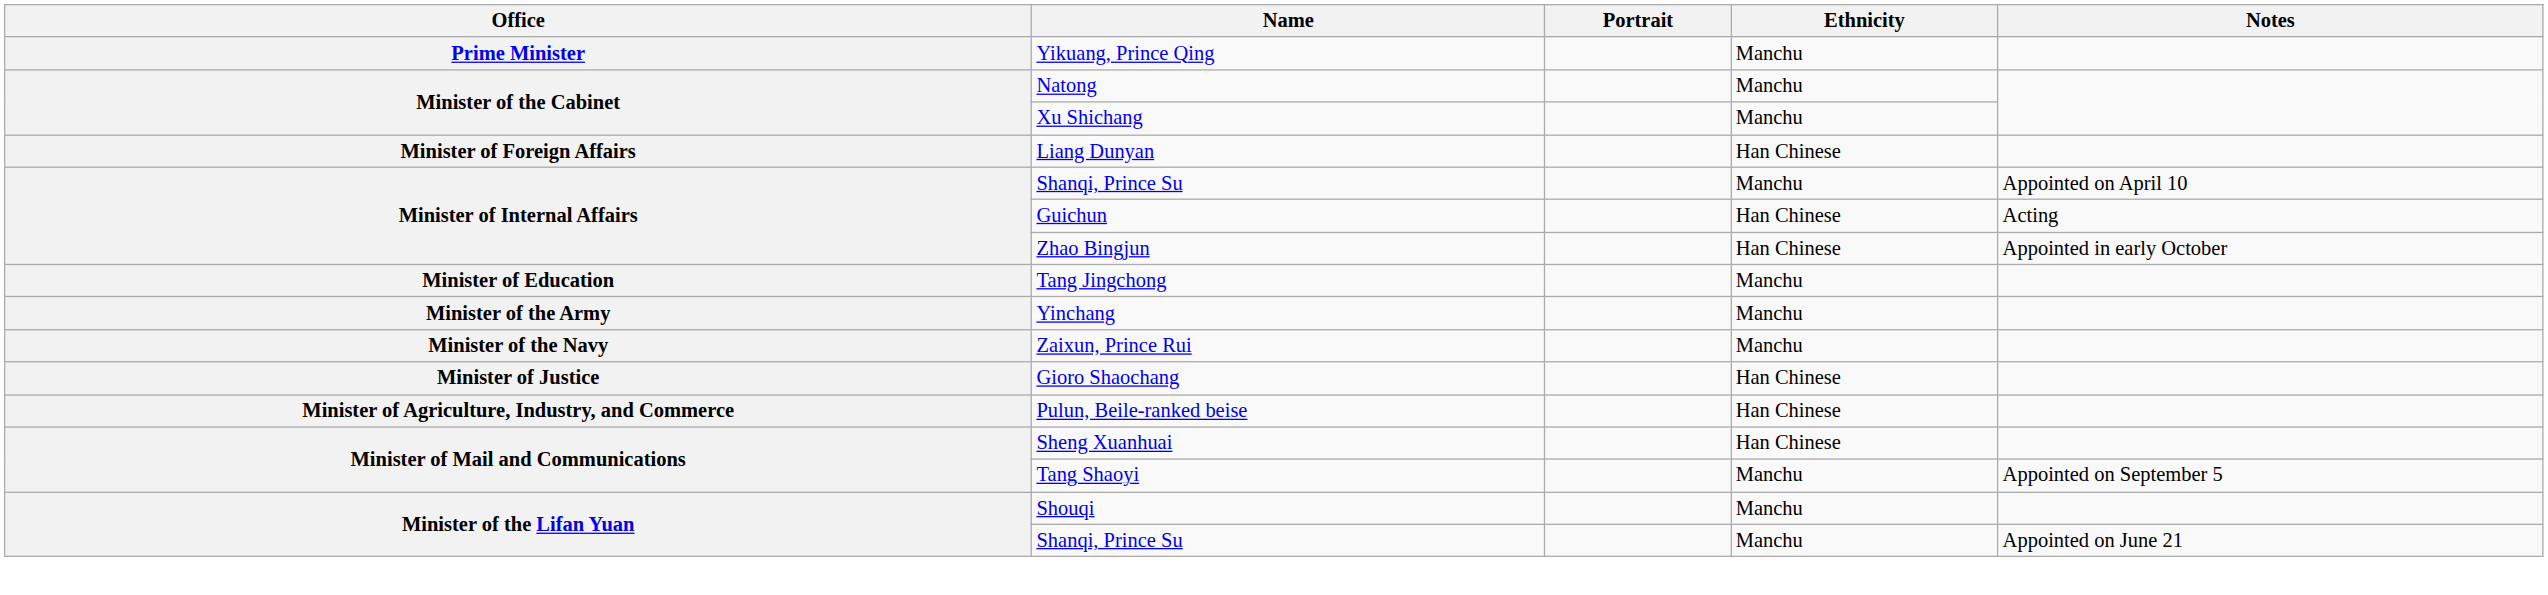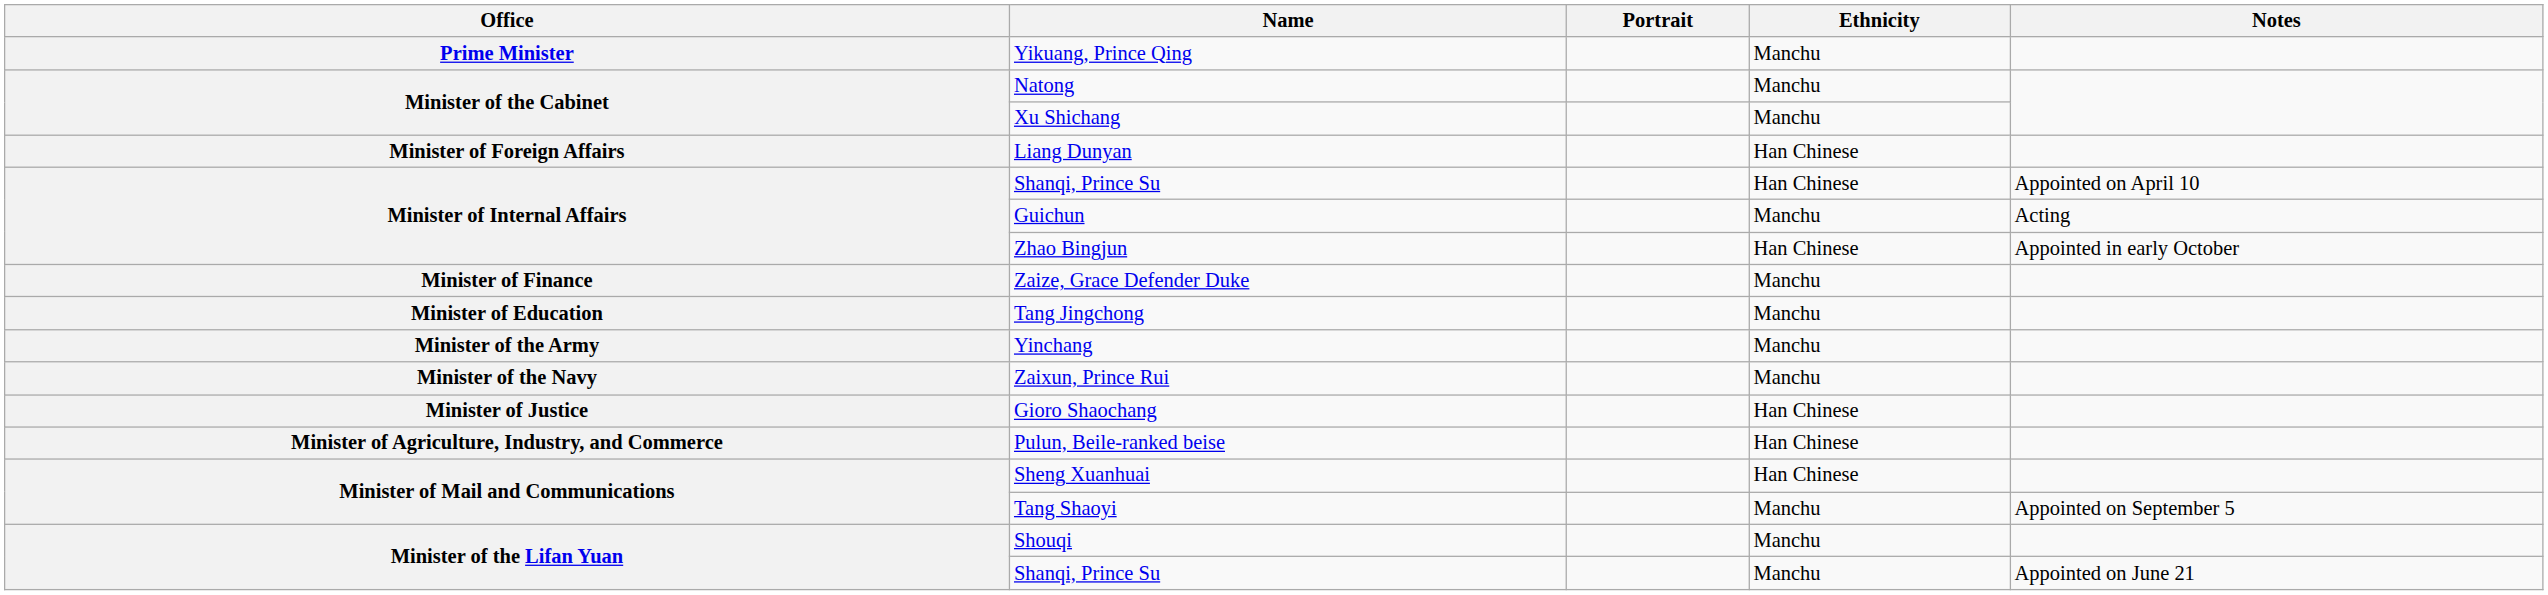Minister of Internal Affairs / Shanqi, Prince Su | Ethnicity: Manchu -> Han Chinese
Guichun | Ethnicity: Han Chinese -> Manchu
+ row: Minister of Finance | Zaize, Grace Defender Duke | Manchu
